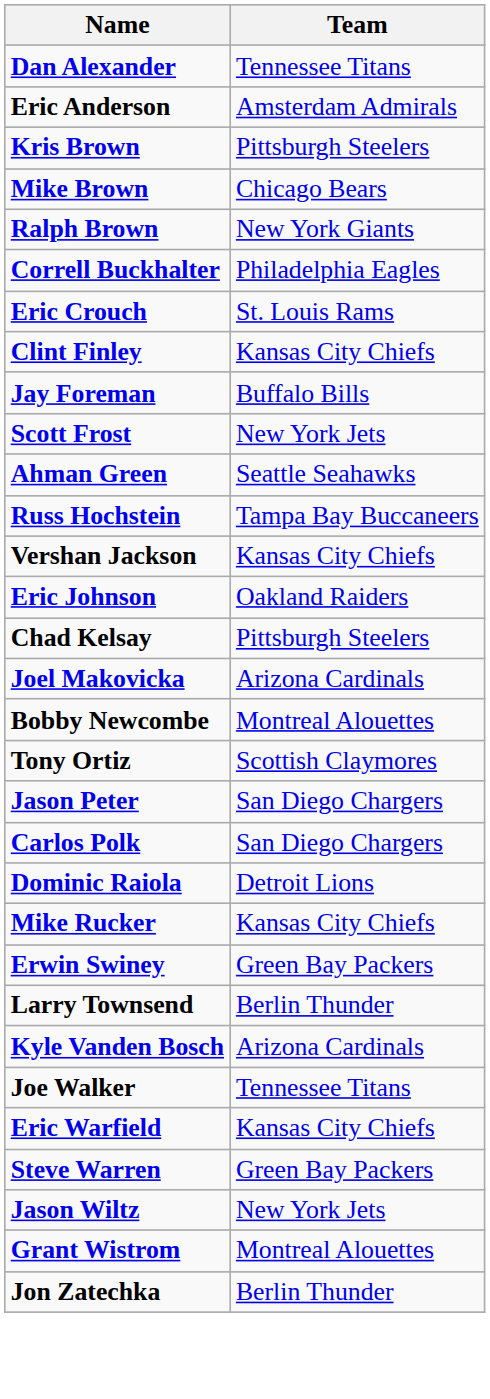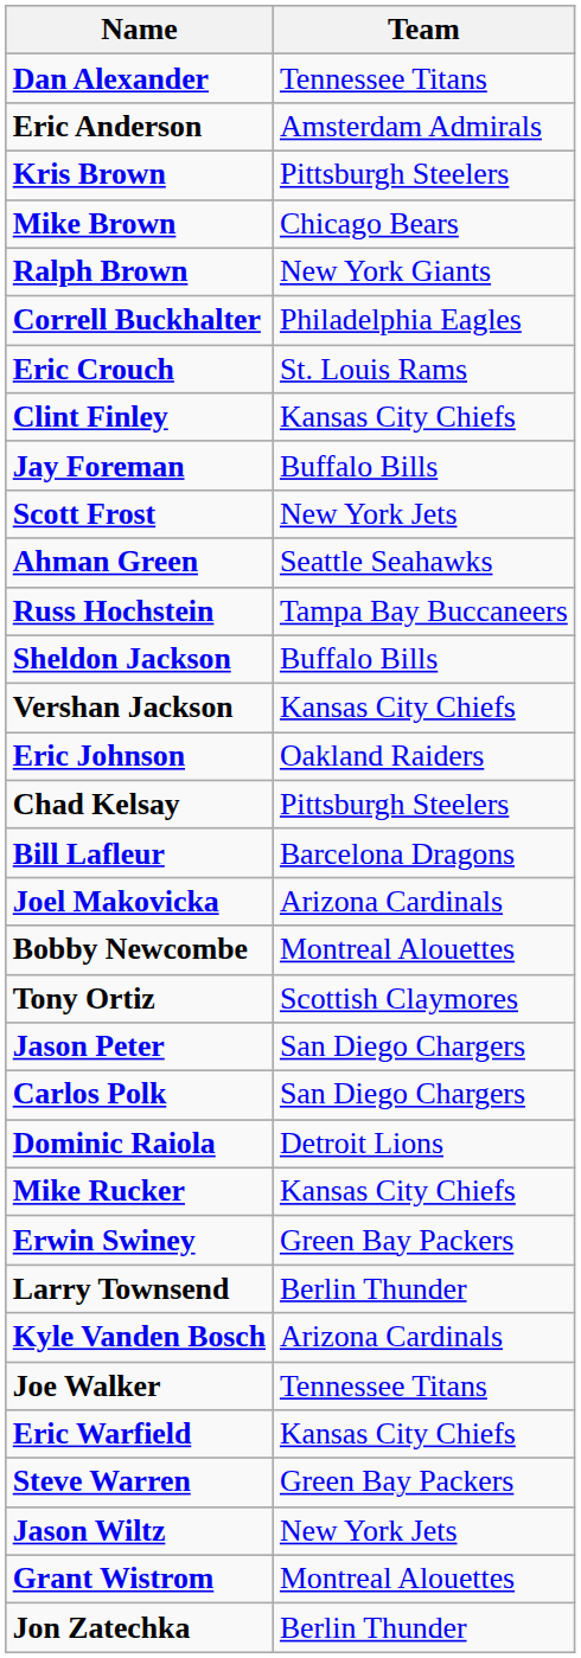+ row: Sheldon Jackson | Buffalo Bills
+ row: Bill Lafleur | Barcelona Dragons
